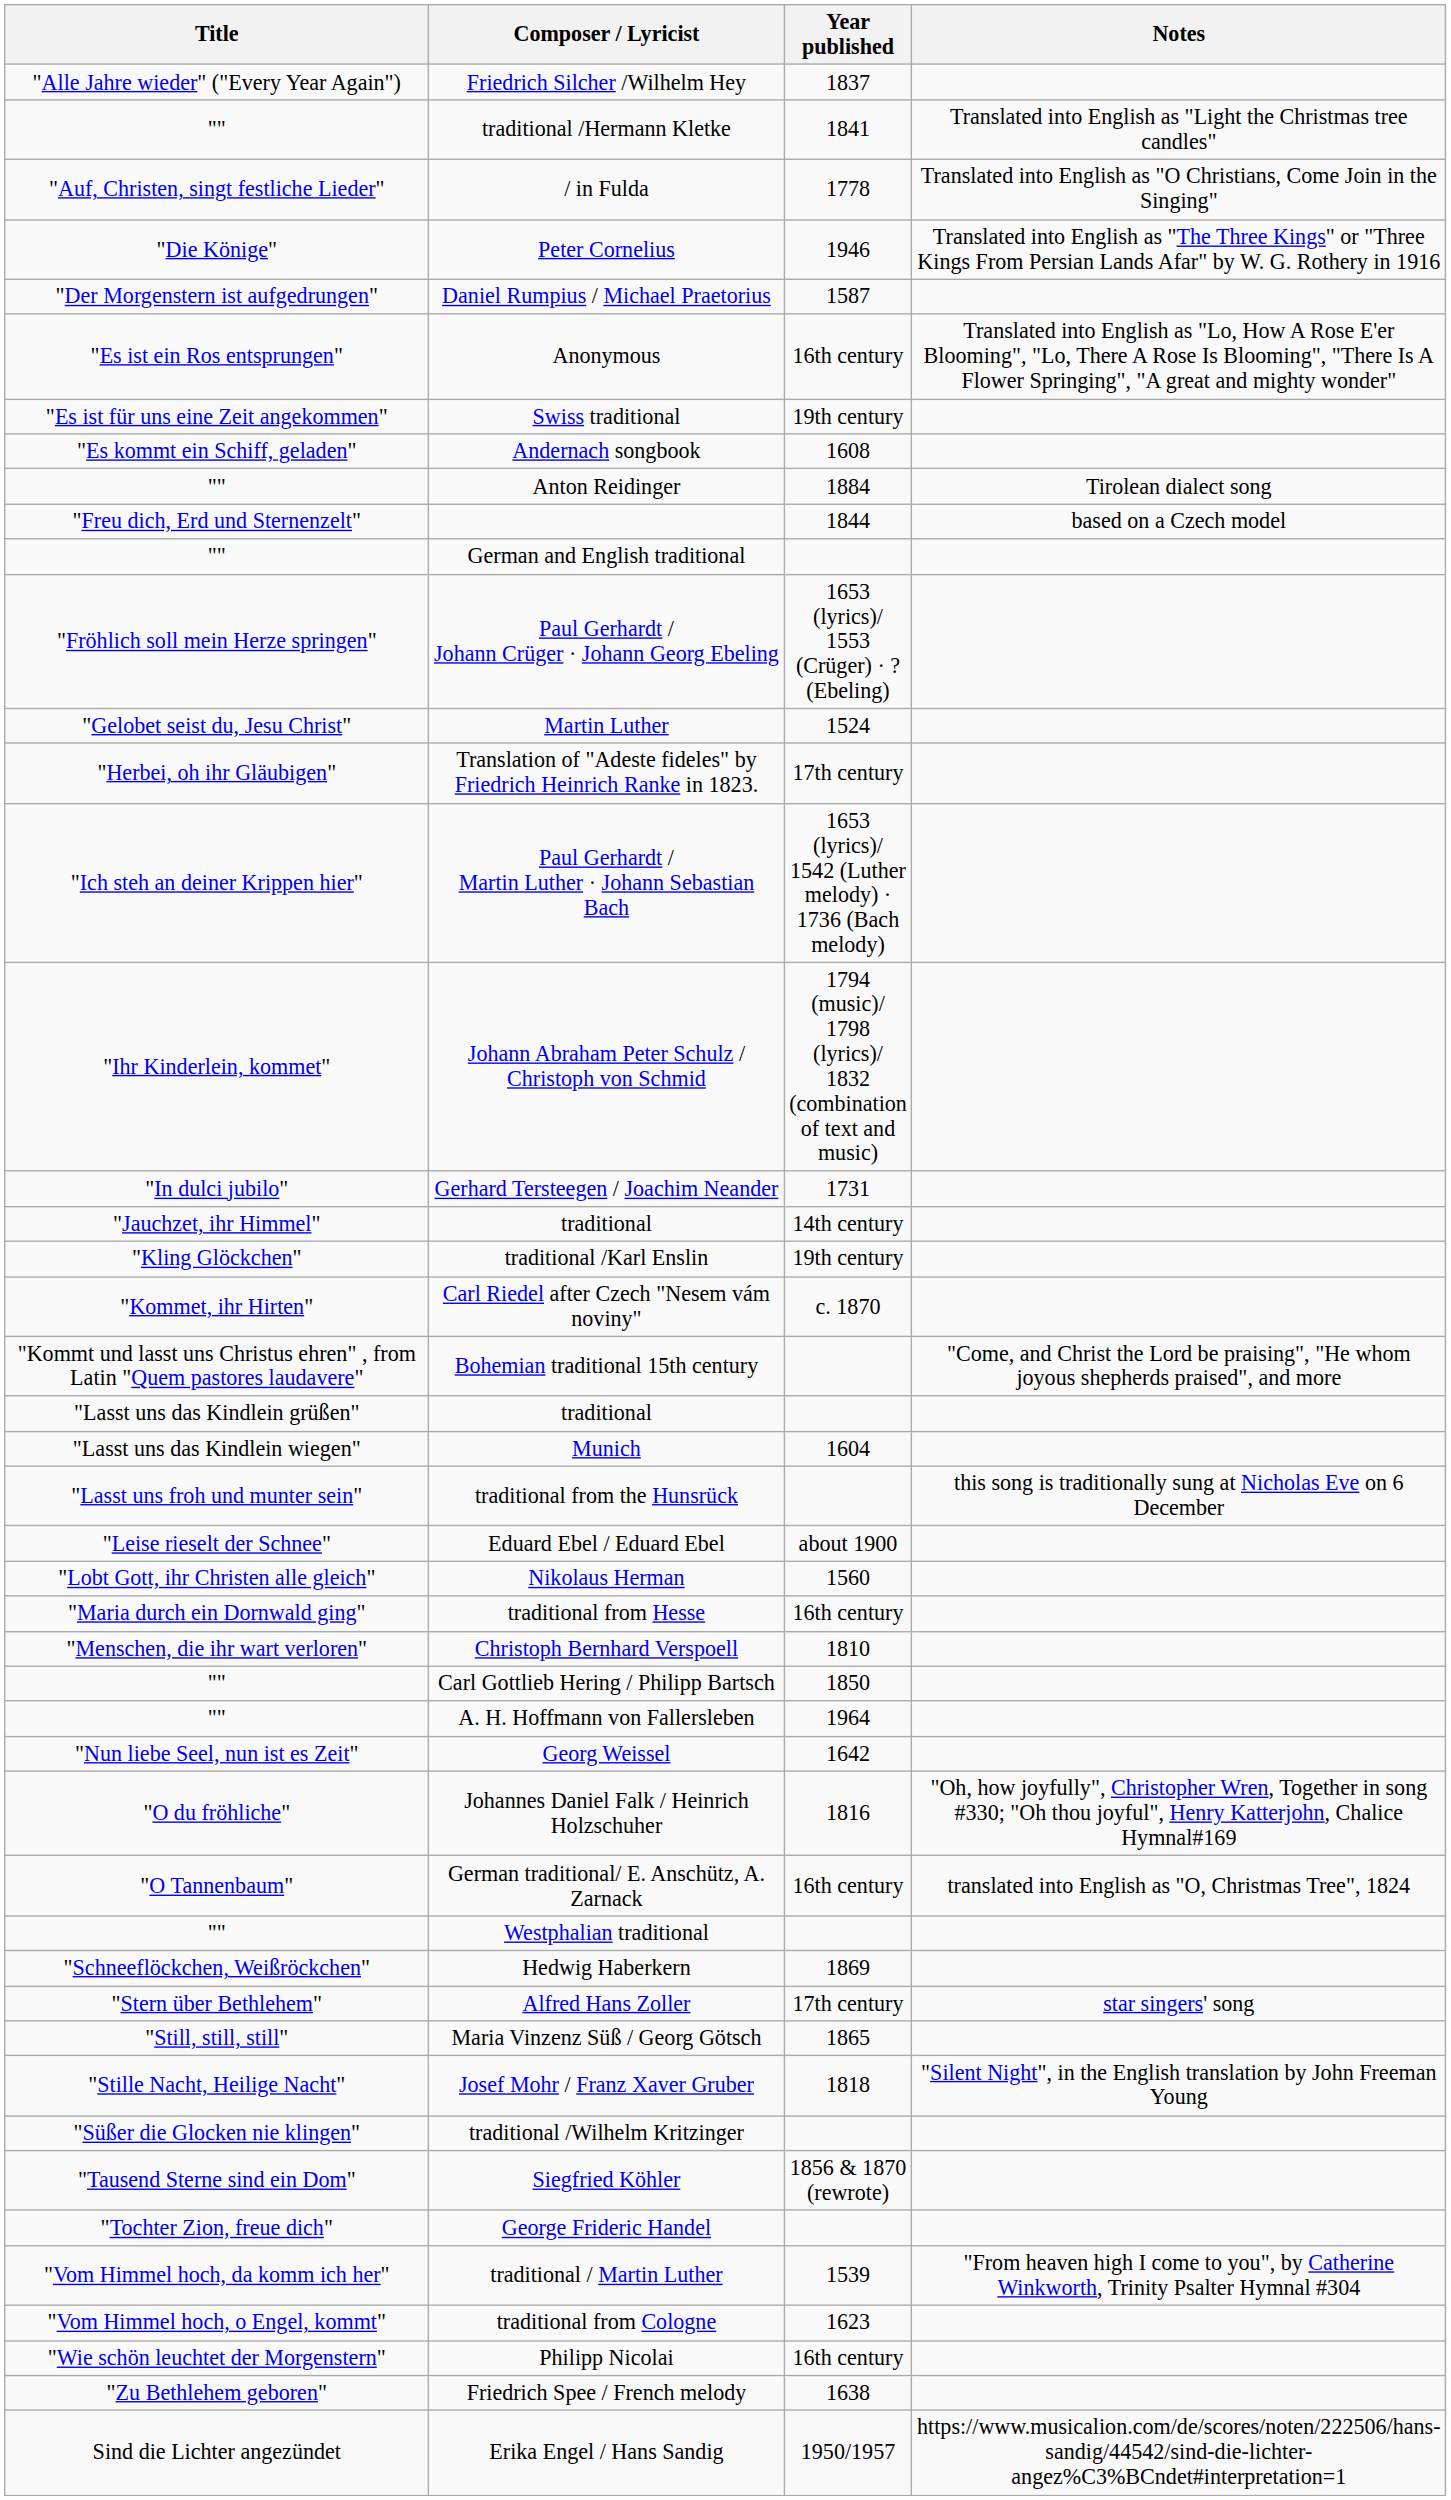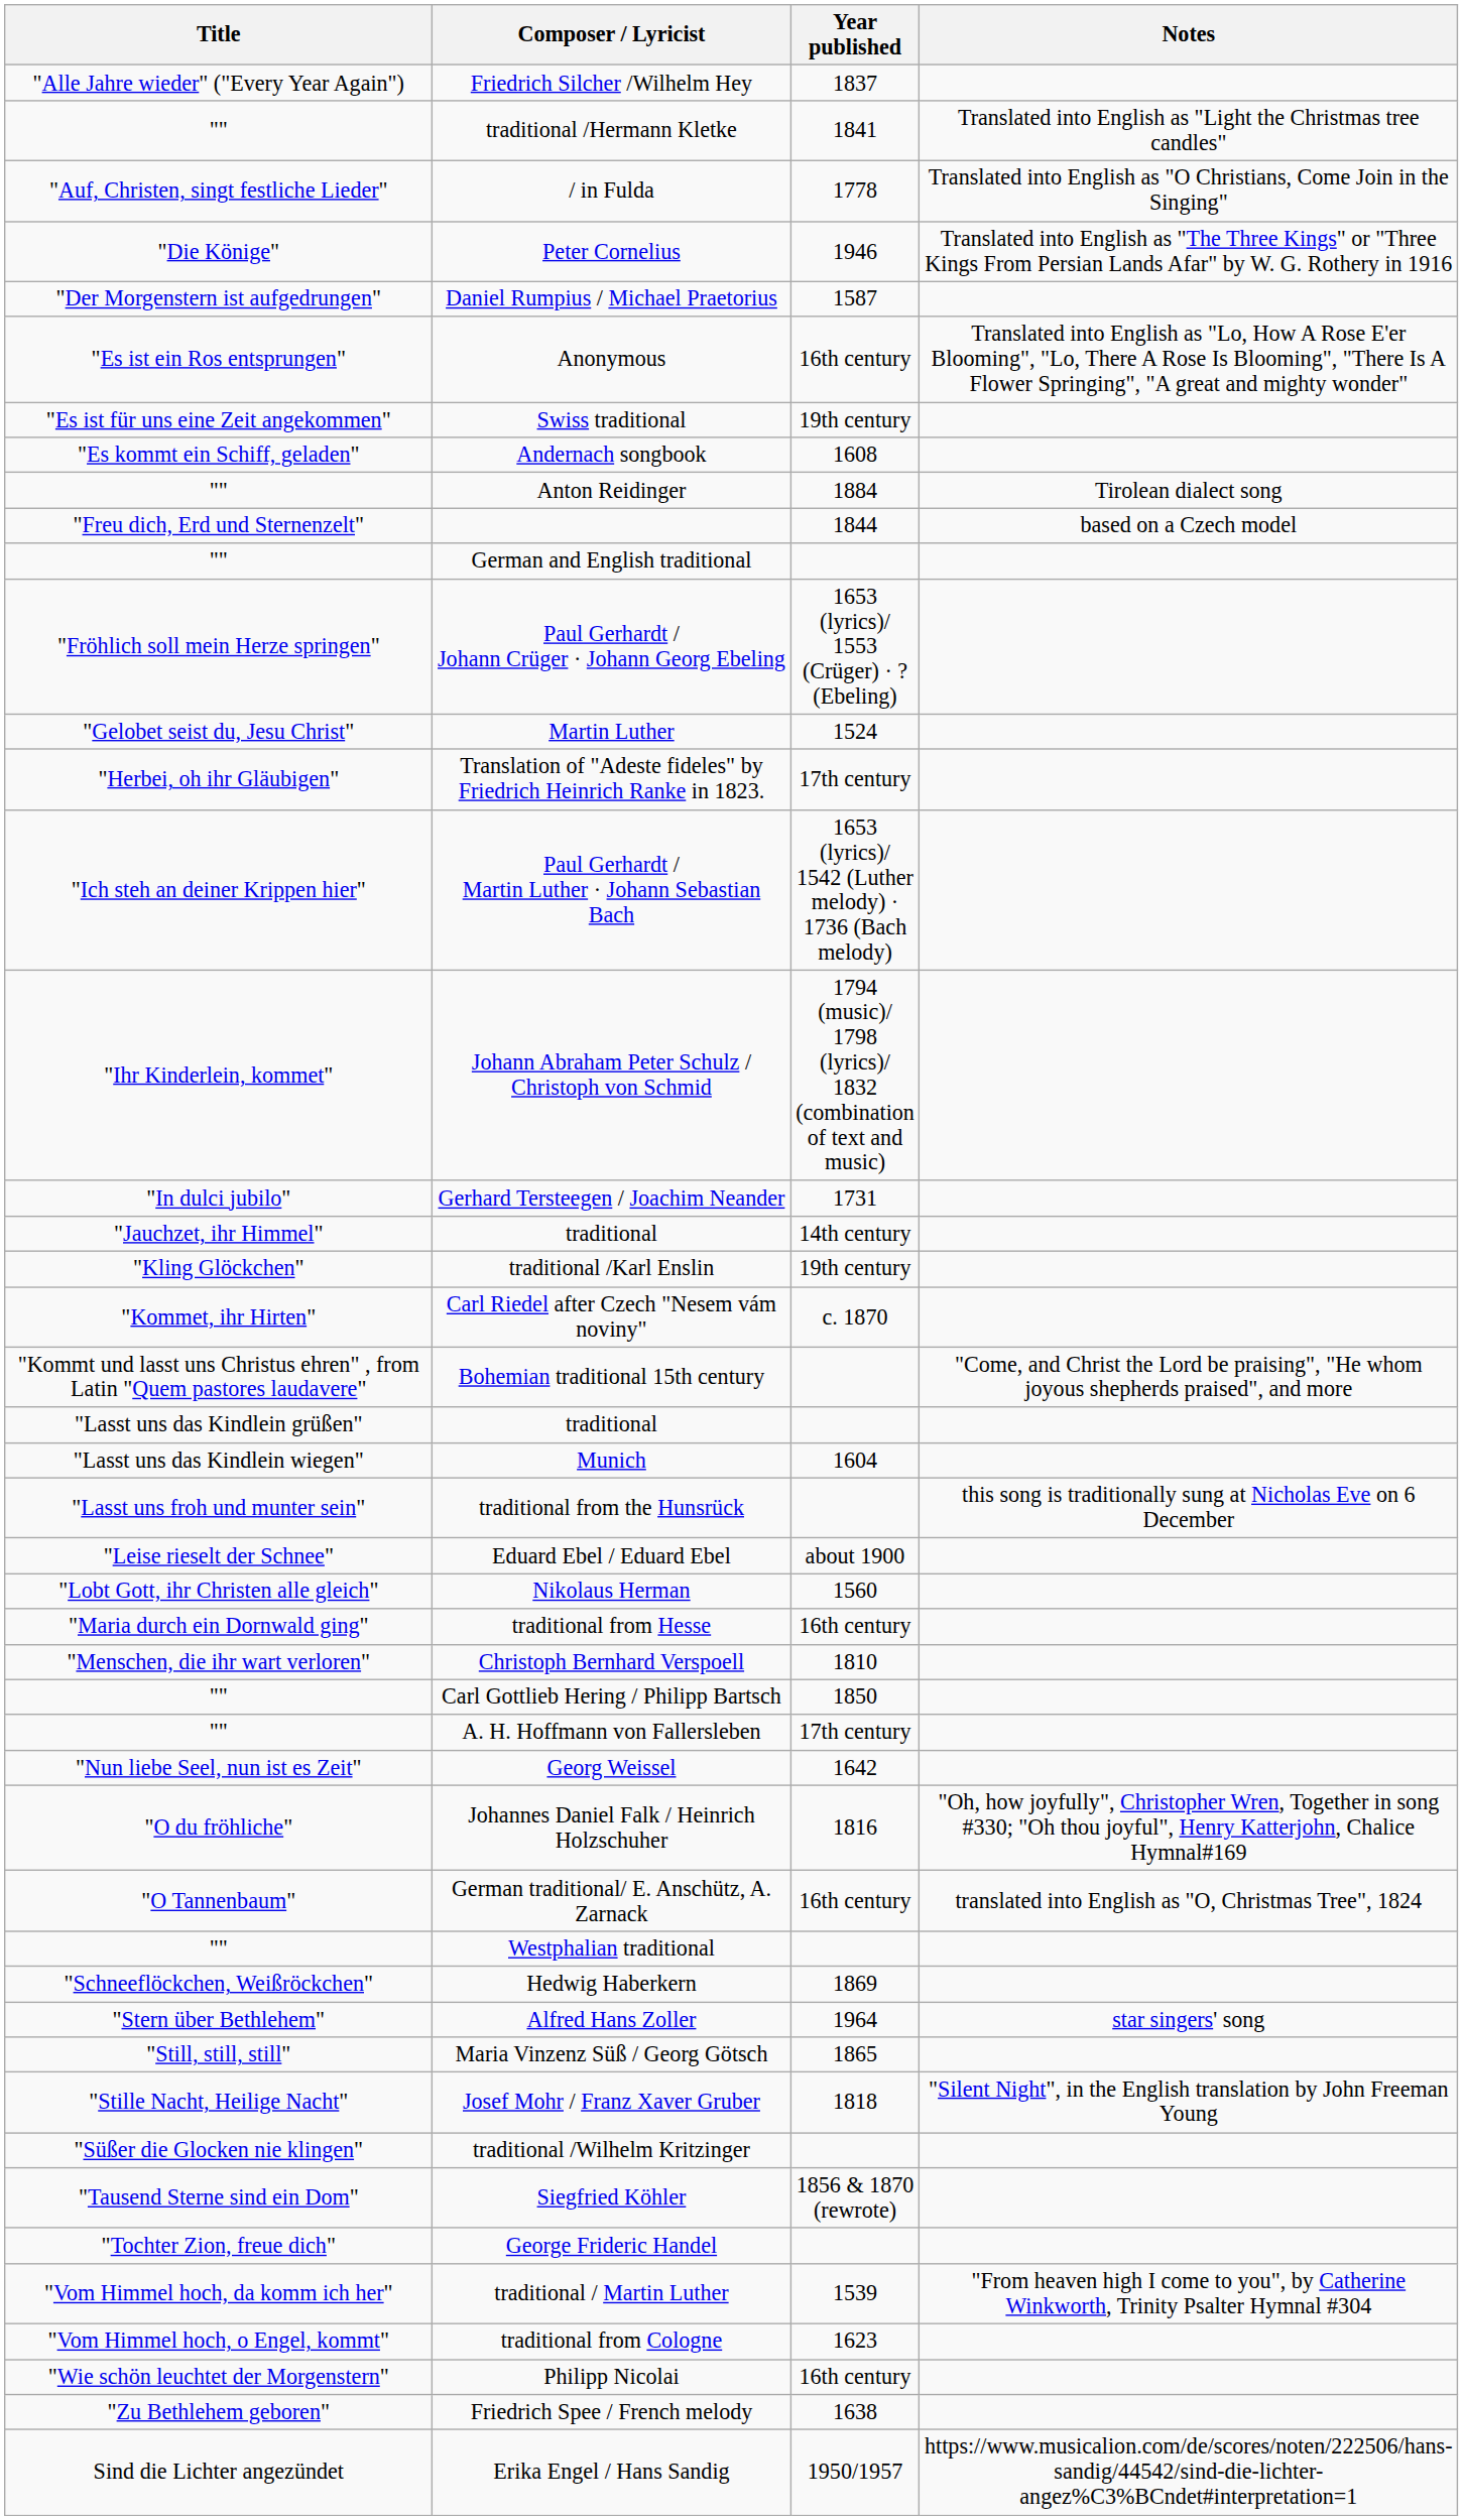A. H. Hoffmann von Fallersleben | Year published: 1964 -> 17th century
Alfred Hans Zoller | Year published: 17th century -> 1964
